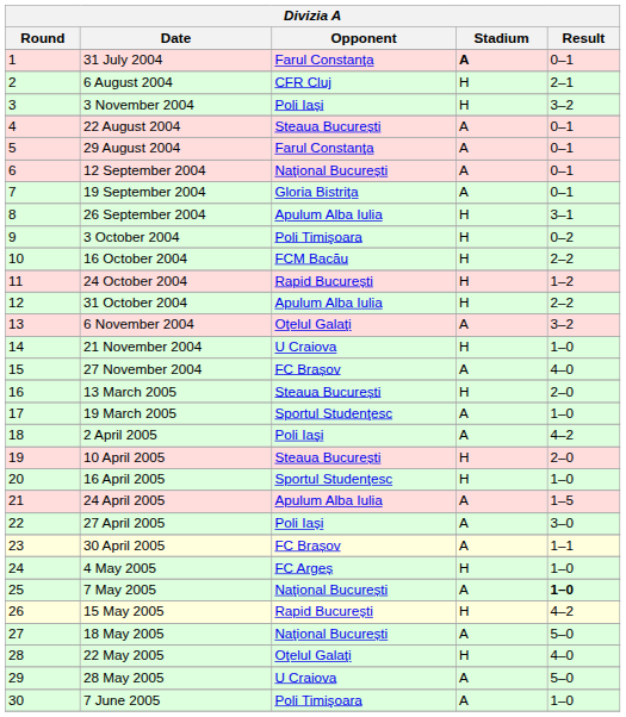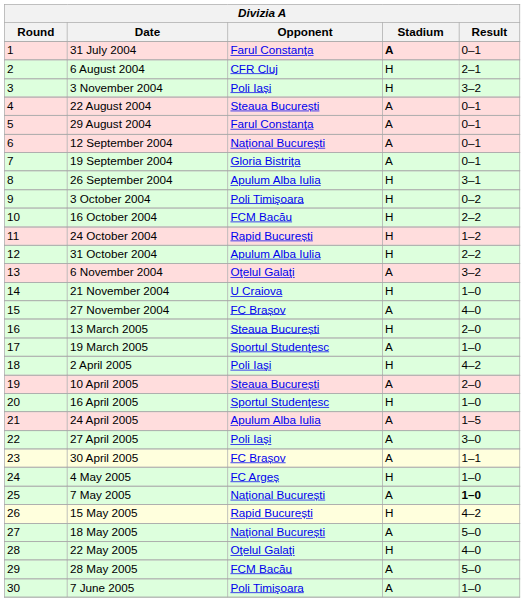2 April 2005 | Stadium: A -> H
10 April 2005 | Stadium: H -> A
28 May 2005 | Opponent: U Craiova -> FCM Bacău
